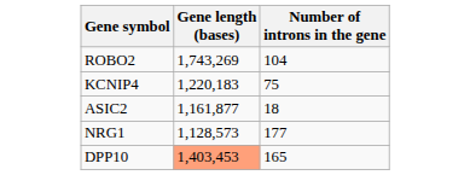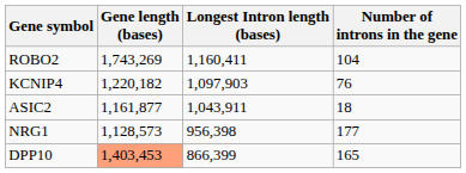+ column: Longest Intron length (bases) | 1,160,411 | 1,097,903 | 1,043,911 | 956,398 | 866,399
KCNIP4 | Gene length (bases): 1,220,183 -> 1,220,182
KCNIP4 | Number of introns in the gene: 75 -> 76
